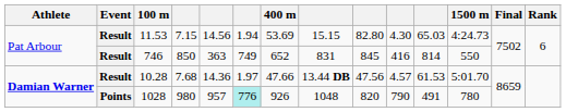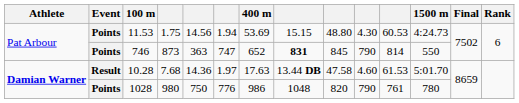11.53 | Event: Result -> Points
11.53 | column 4: 7.15 -> 1.75
11.53 | column 9: 82.80 -> 48.80
11.53 | column 11: 65.03 -> 60.53
746 | Event: Result -> Points
746 | column 4: 850 -> 873
746 | column 6: 749 -> 747
746 | column 8: normal -> bold
746 | column 10: 416 -> 790
10.28 | 400 m: 47.66 -> 17.63
10.28 | column 9: 47.56 -> 47.58
10.28 | column 10: 4.57 -> 4.60
1028 | column 5: 957 -> 750
1028 | column 6: paleturquoise background -> no background
1028 | 400 m: 926 -> 986
1028 | column 11: 491 -> 761
